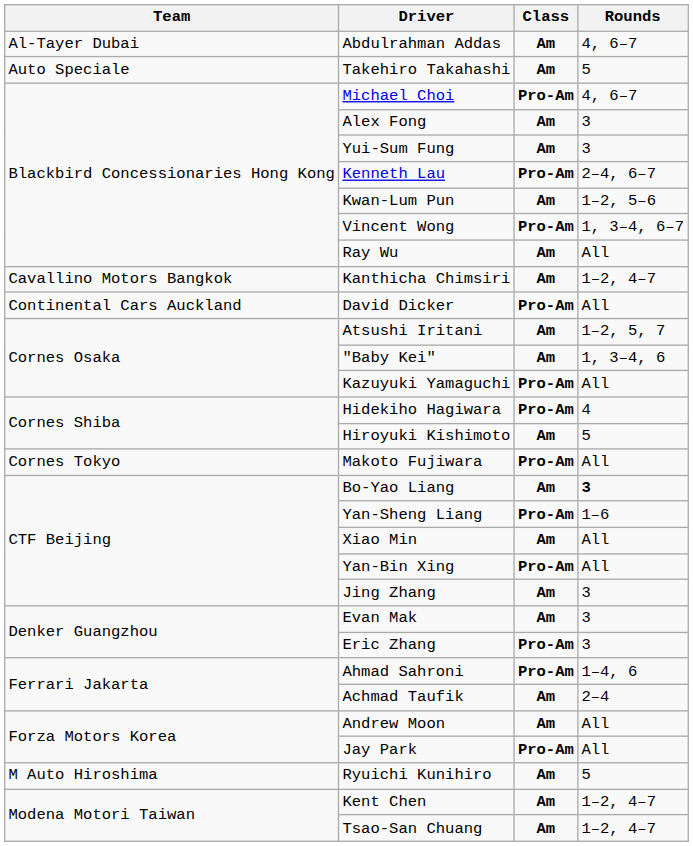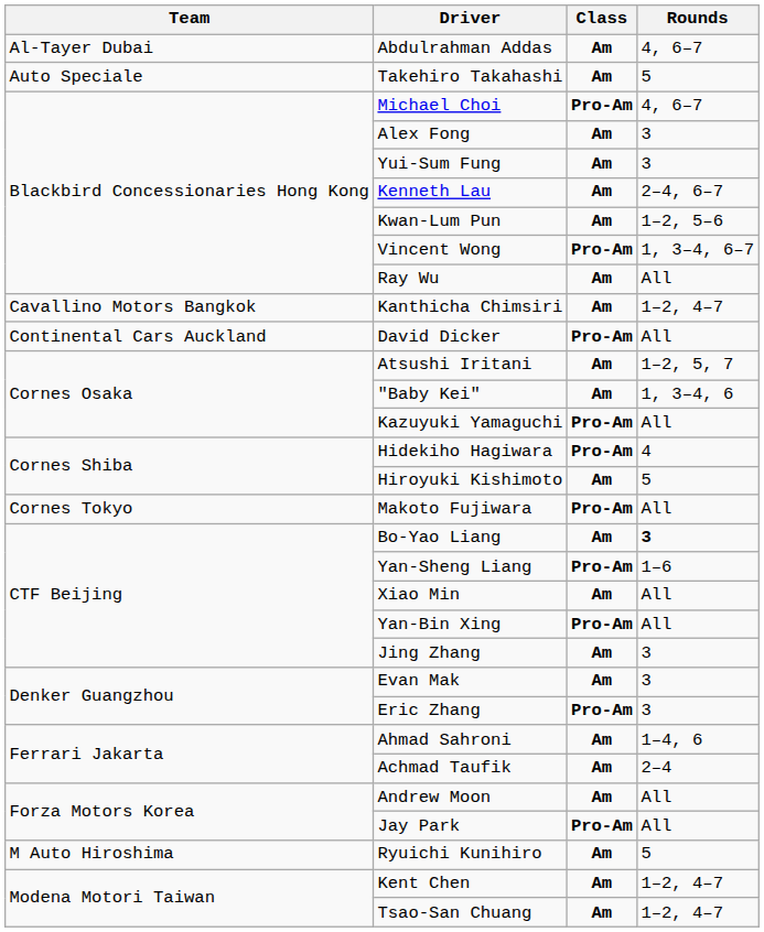Kenneth Lau | Class: Pro-Am -> Am
Ahmad Sahroni | Class: Pro-Am -> Am
